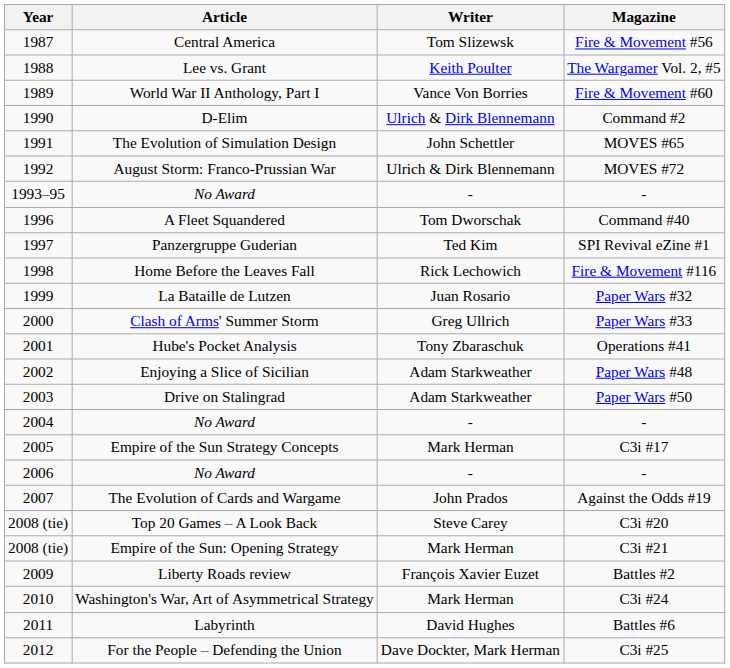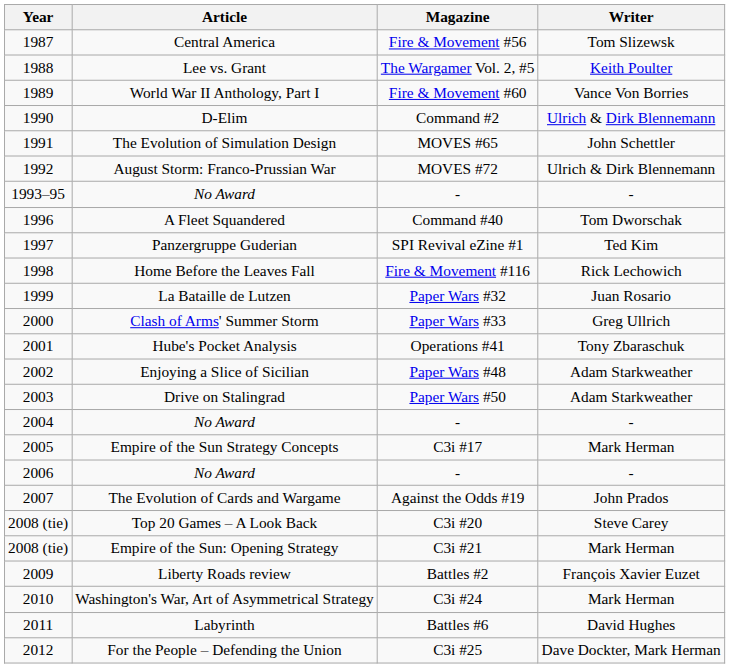columns swapped: Writer <-> Magazine
